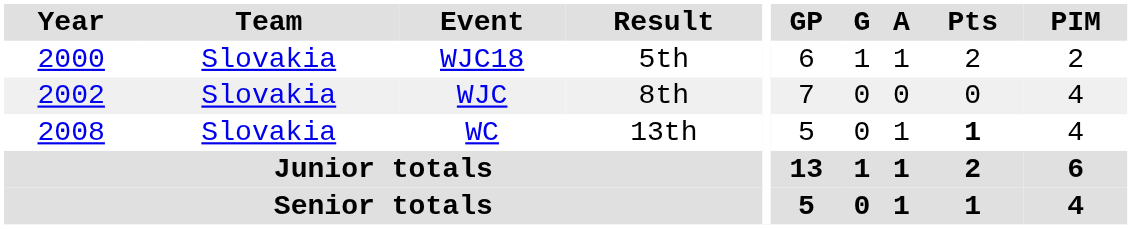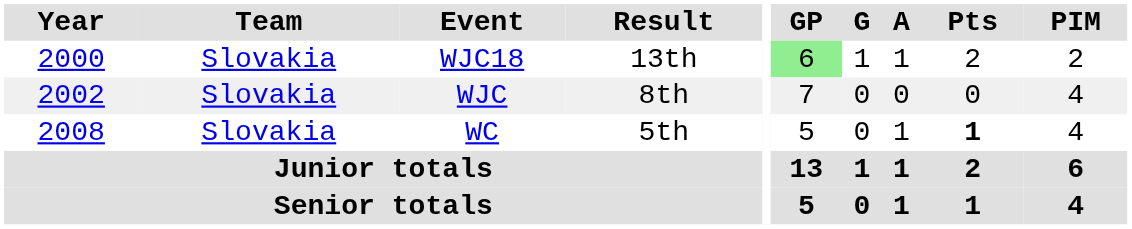WJC18 | Result: 5th -> 13th
WJC18 | GP: no background -> lightgreen background
WC | Result: 13th -> 5th
